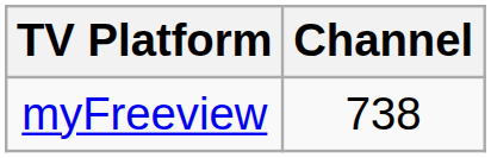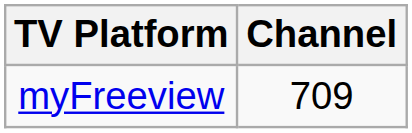myFreeview | Channel: 738 -> 709
